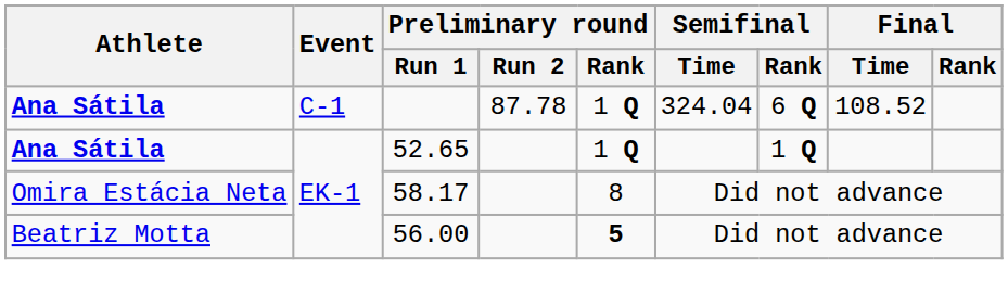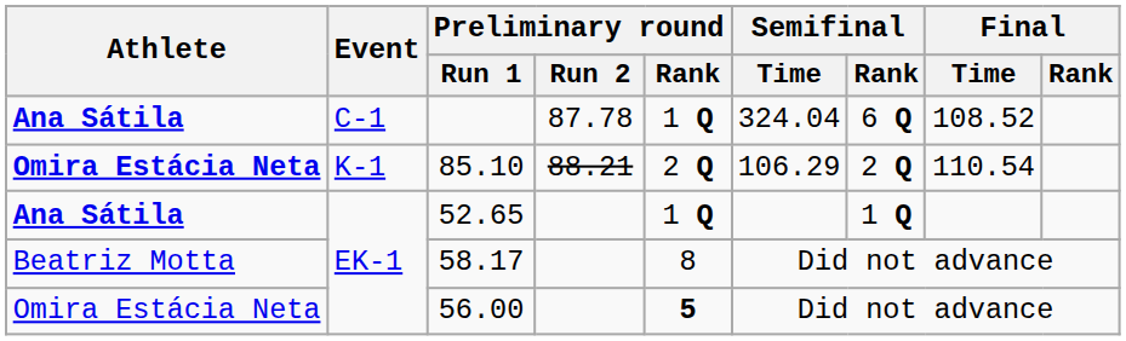+ row: Omira Estácia Neta | K-1 | 85.10 | 88.21 | 2 Q | 106.29 | 2 Q | 110.54
58.17 | Athlete: Omira Estácia Neta -> Beatriz Motta
56.00 | Athlete: Beatriz Motta -> Omira Estácia Neta
